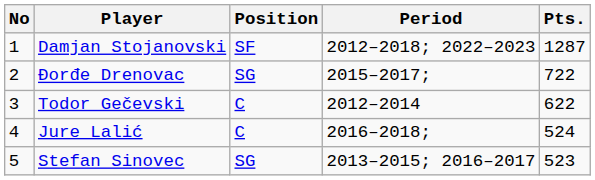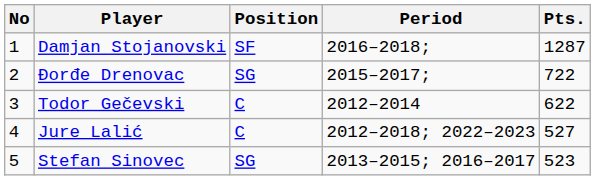Damjan Stojanovski | Period: 2012–2018; 2022–2023 -> 2016–2018;
Jure Lalić | Period: 2016–2018; -> 2012–2018; 2022–2023
Jure Lalić | Pts.: 524 -> 527
